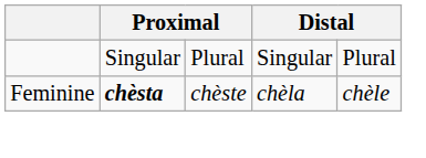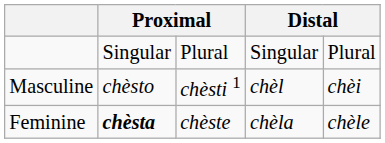+ row: Masculine | chèsto | chèsti 1 | chèl | chèi
